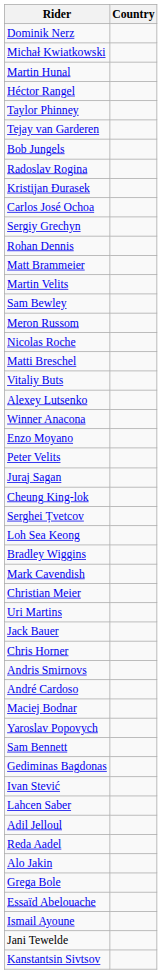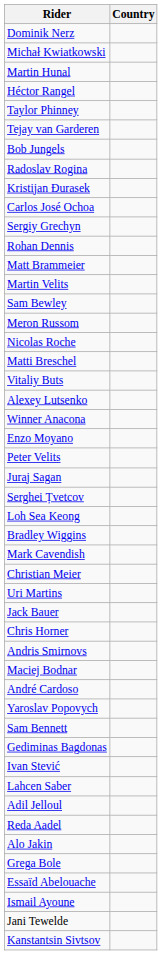- row: Cheung King-lok
rows swapped: André Cardoso <-> Maciej Bodnar
